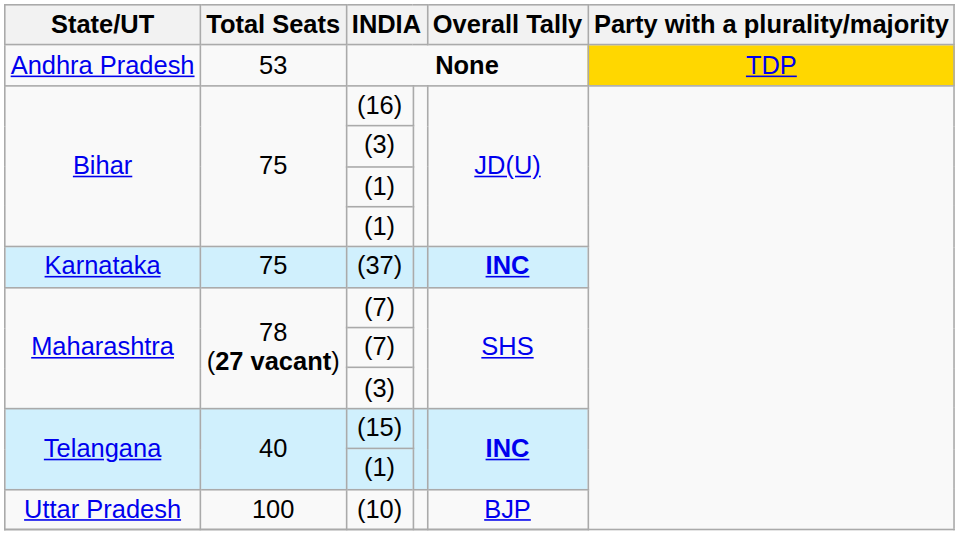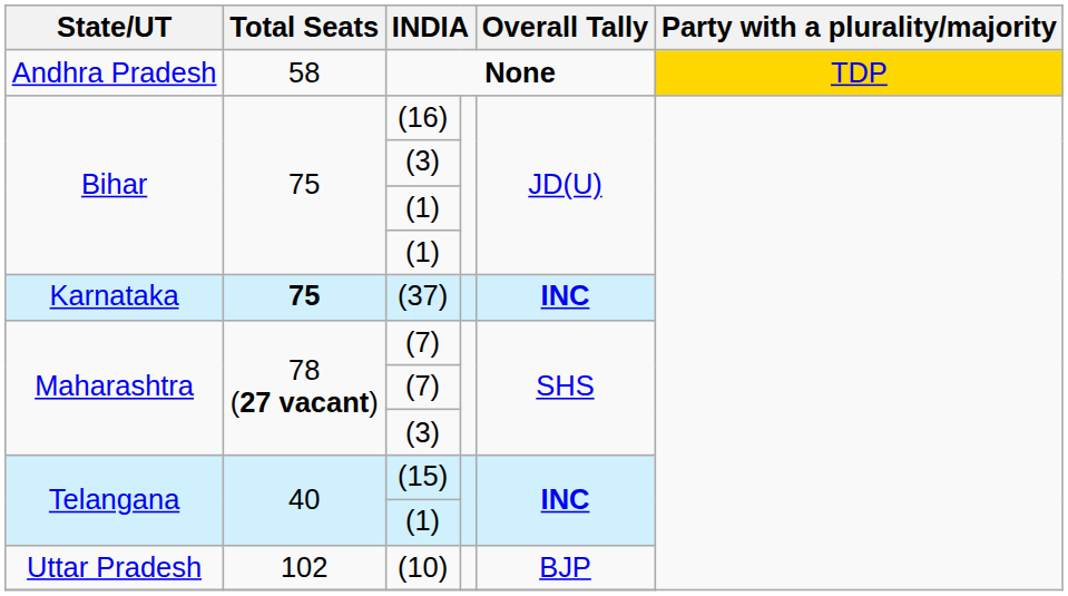None | Total Seats: 53 -> 58
(37) | Total Seats: normal -> bold
(10) | Total Seats: 100 -> 102
